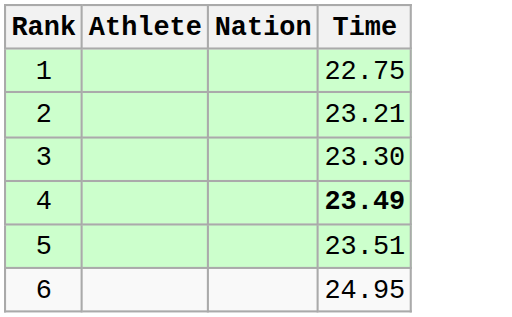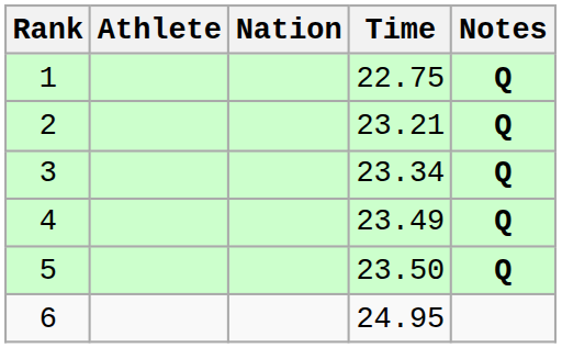+ column: Notes | Q | Q | Q | Q | Q
3 | Time: 23.30 -> 23.34
4 | Time: bold -> normal
5 | Time: 23.51 -> 23.50
